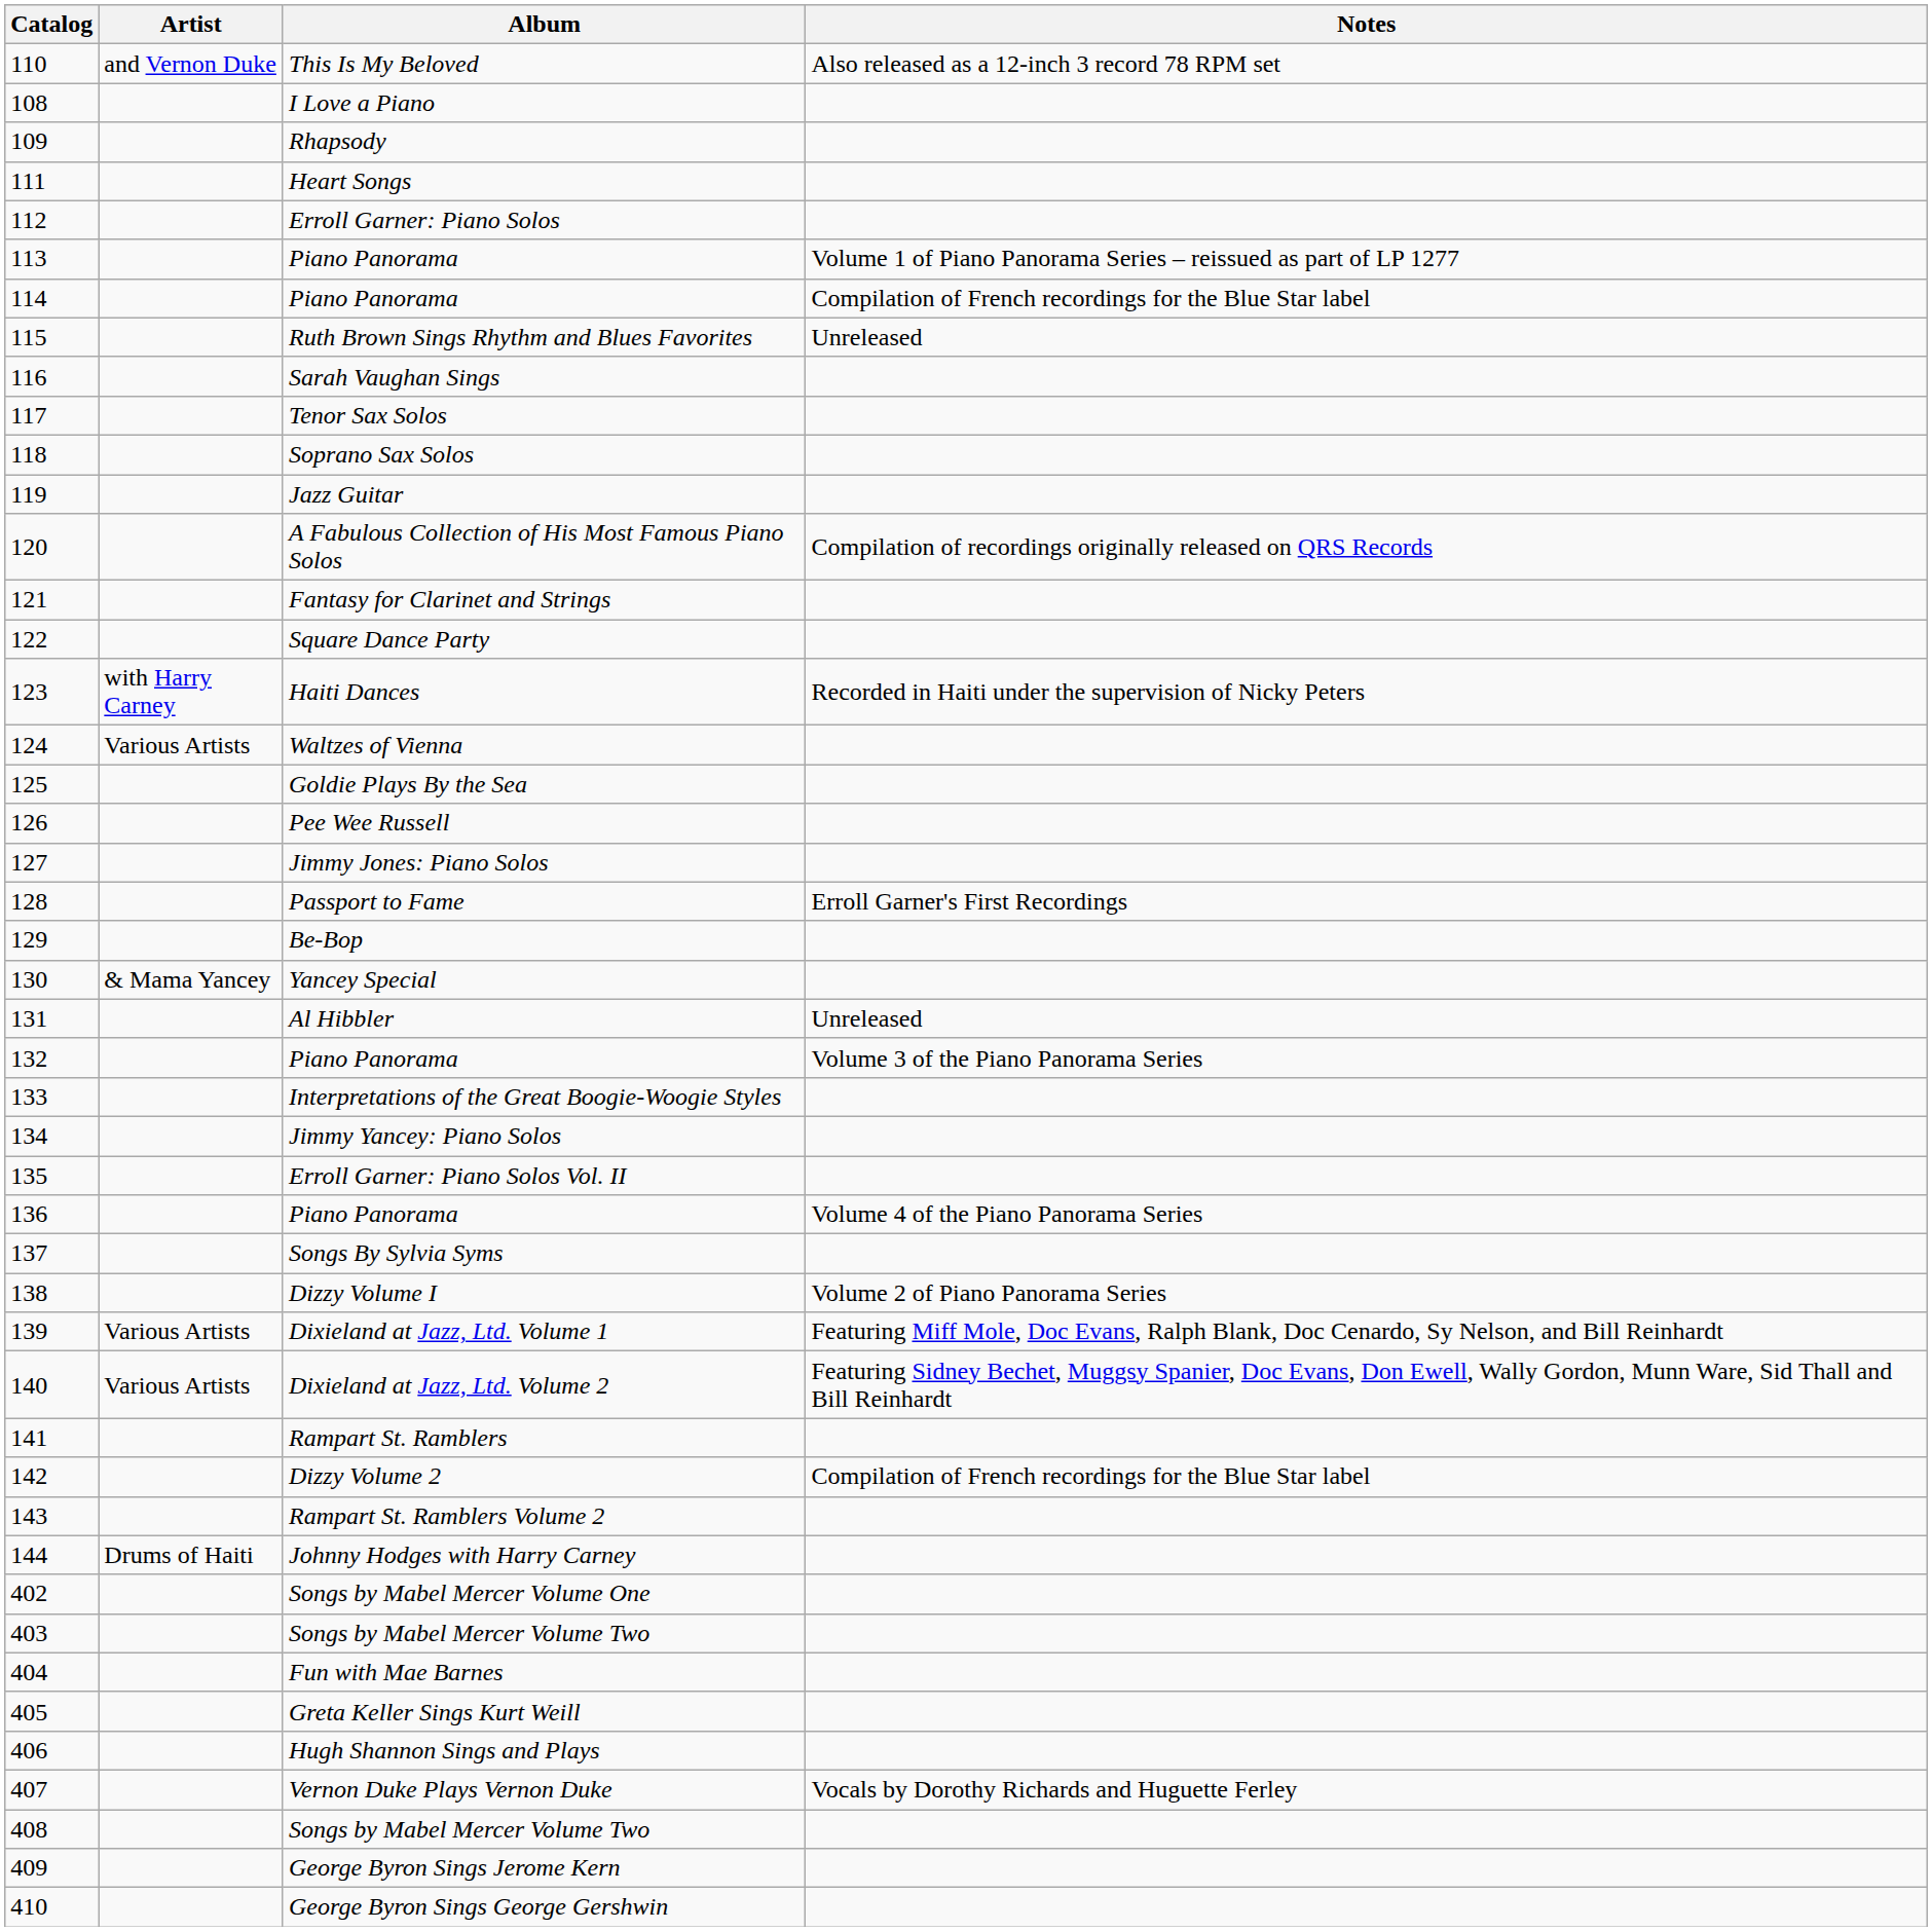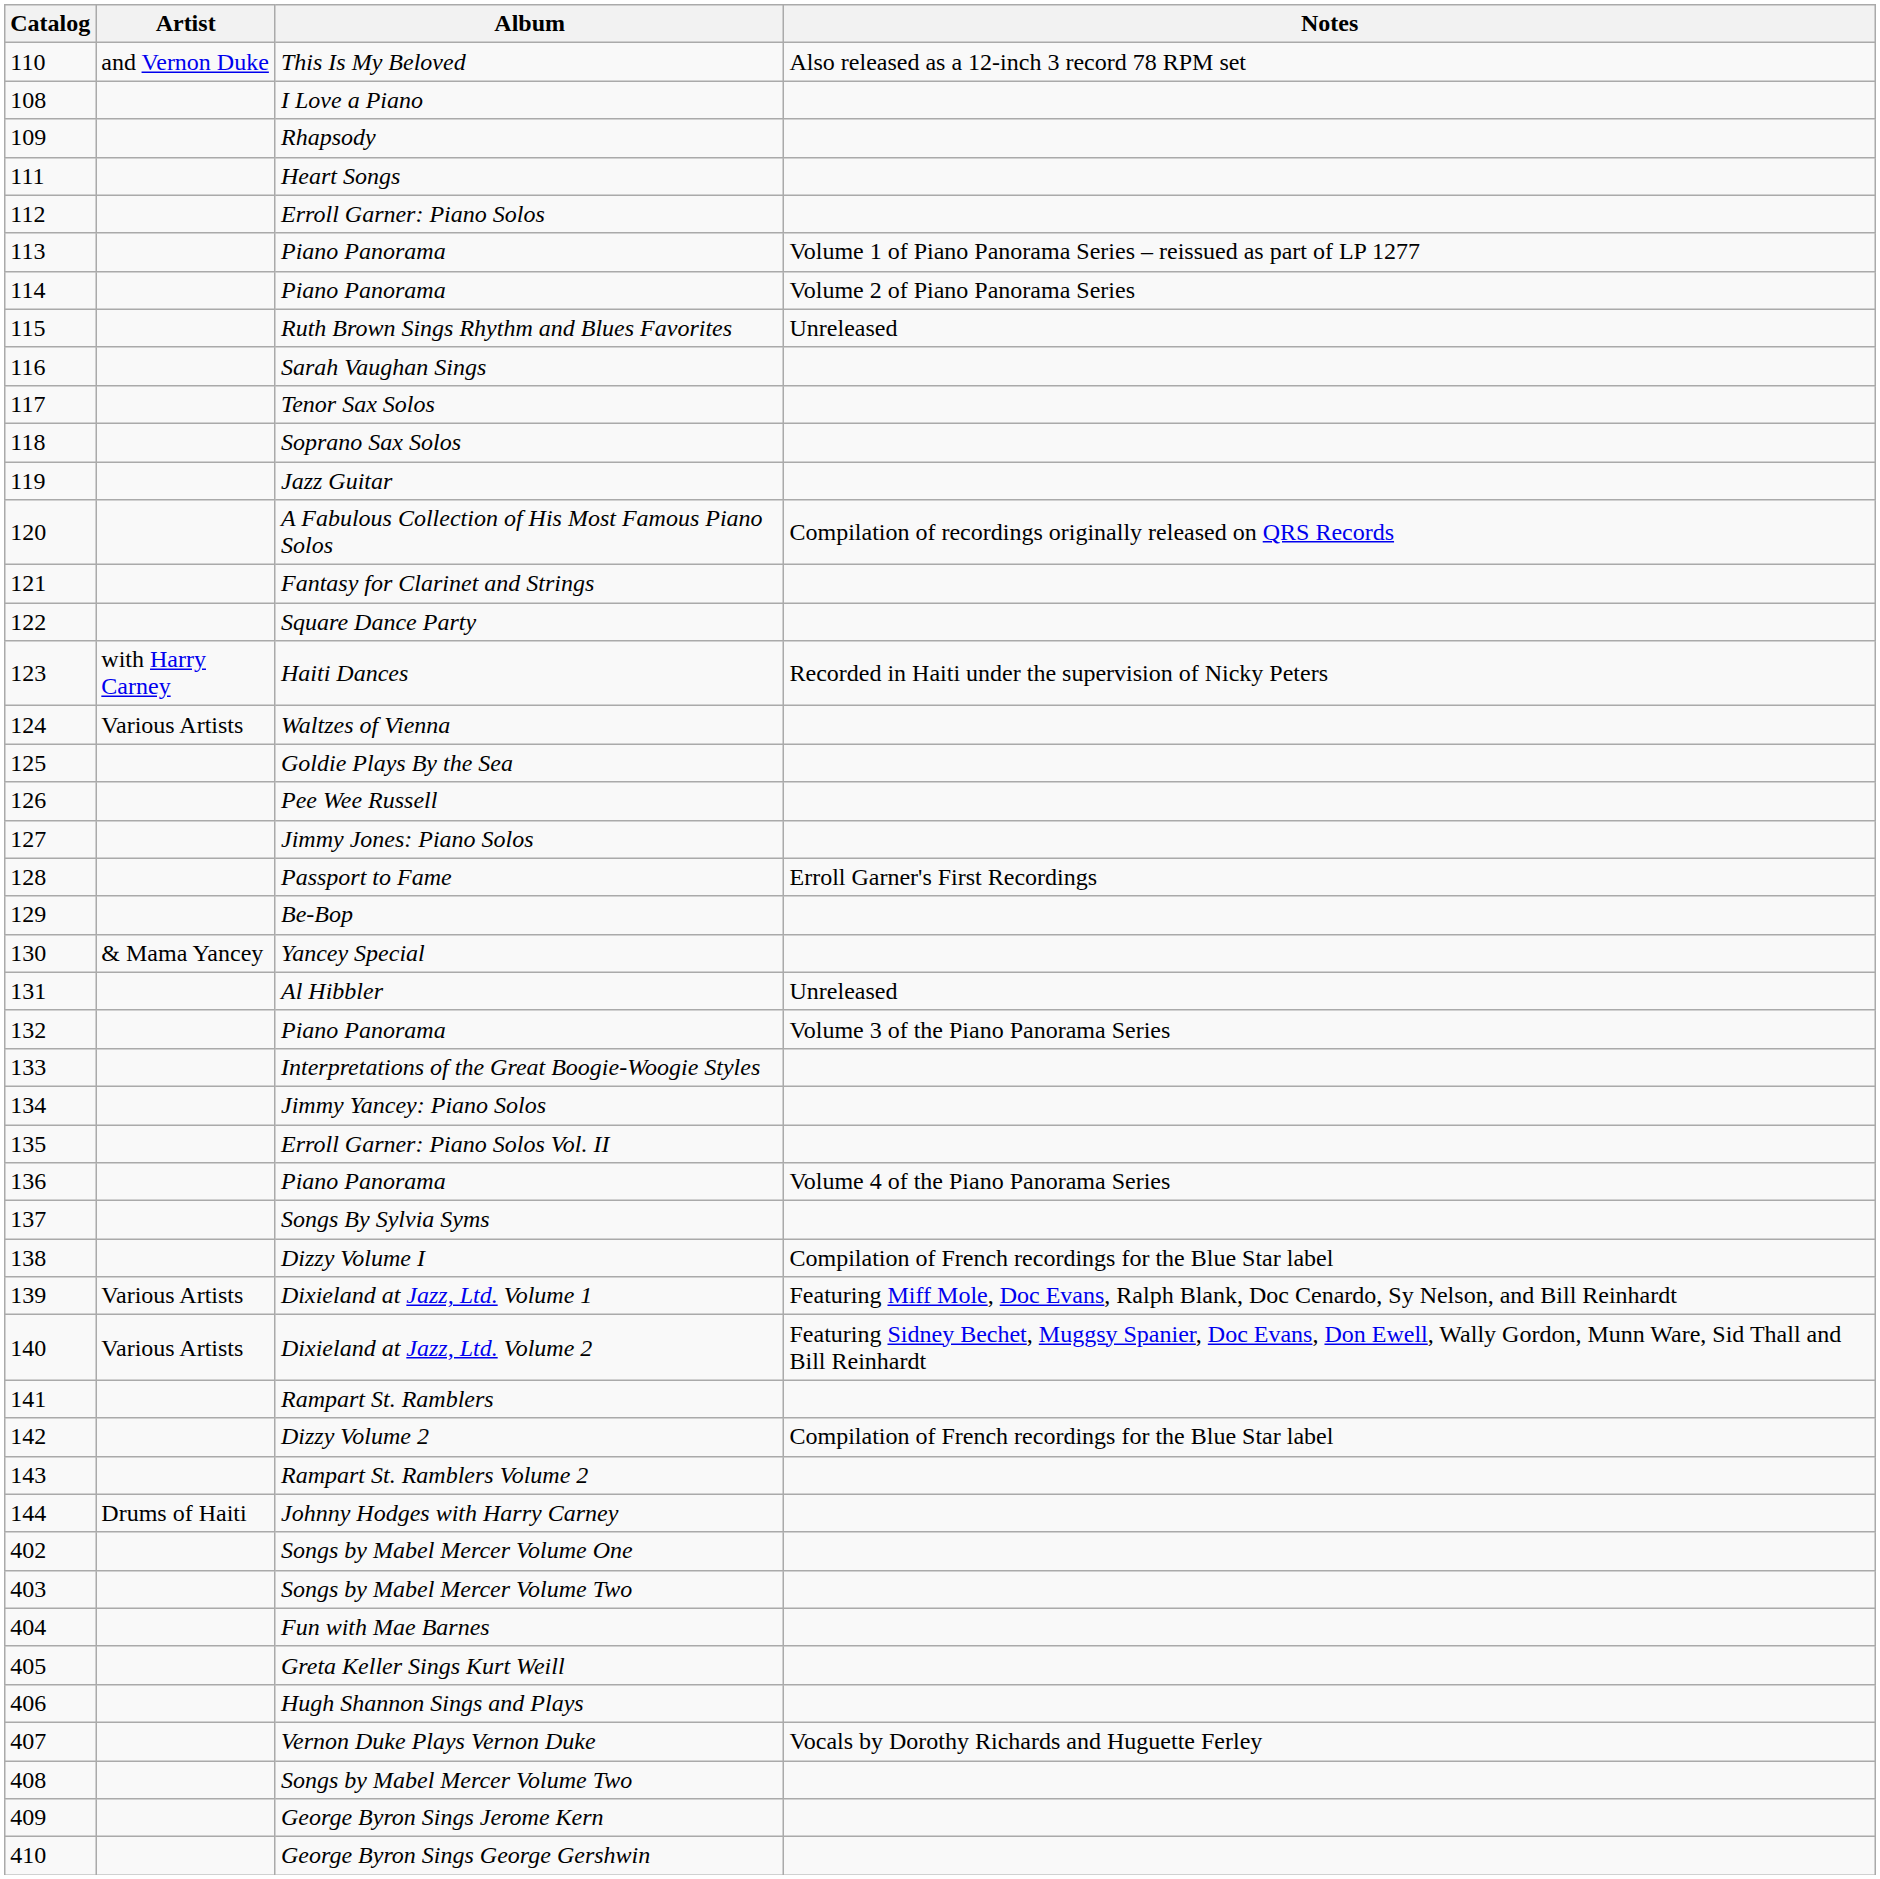114 / Piano Panorama | Notes: Compilation of French recordings for the Blue Star label -> Volume 2 of Piano Panorama Series
Dizzy Volume I | Notes: Volume 2 of Piano Panorama Series -> Compilation of French recordings for the Blue Star label
